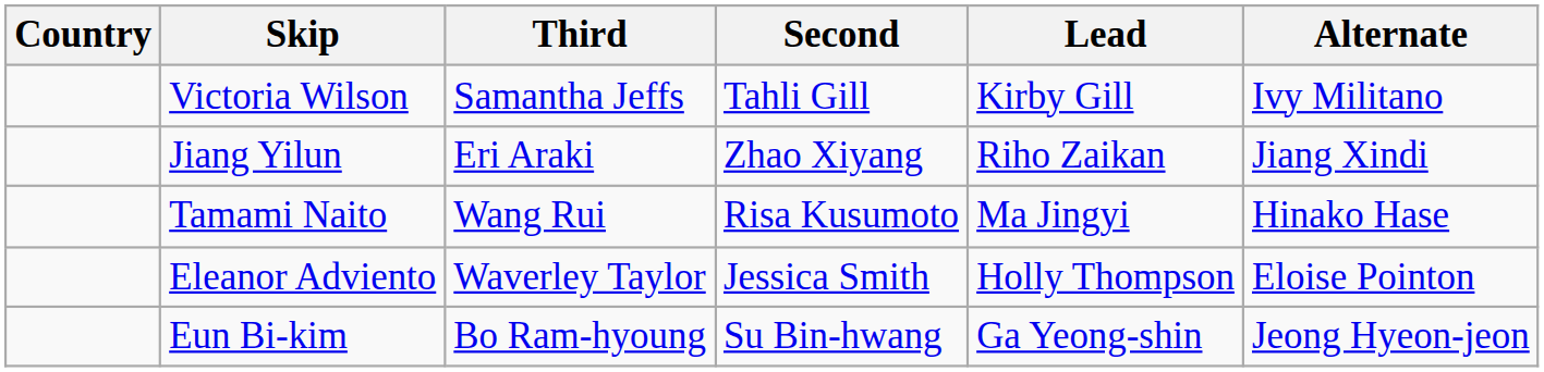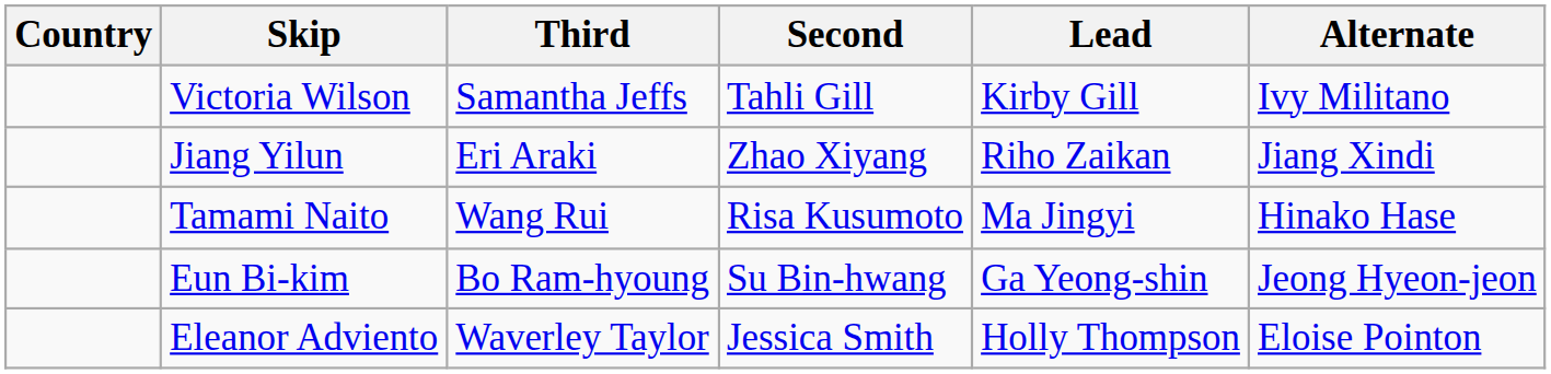rows swapped: Eleanor Adviento <-> Eun Bi-kim
